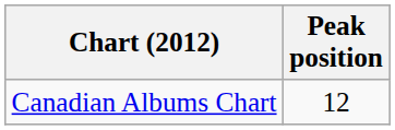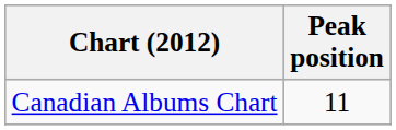Canadian Albums Chart | Peak position: 12 -> 11
